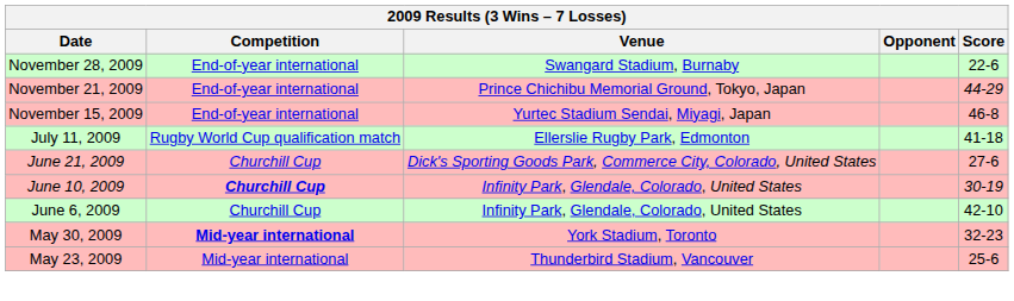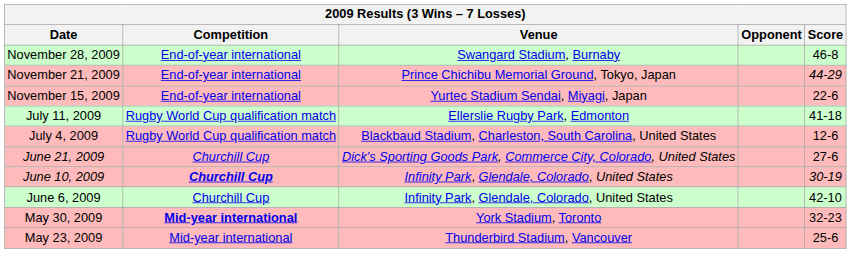November 28, 2009 | Score: 22-6 -> 46-8
November 15, 2009 | Score: 46-8 -> 22-6
+ row: July 4, 2009 | Rugby World Cup qualification match | Blackbaud Stadium, Charleston, South Carolina, United States | 12-6
